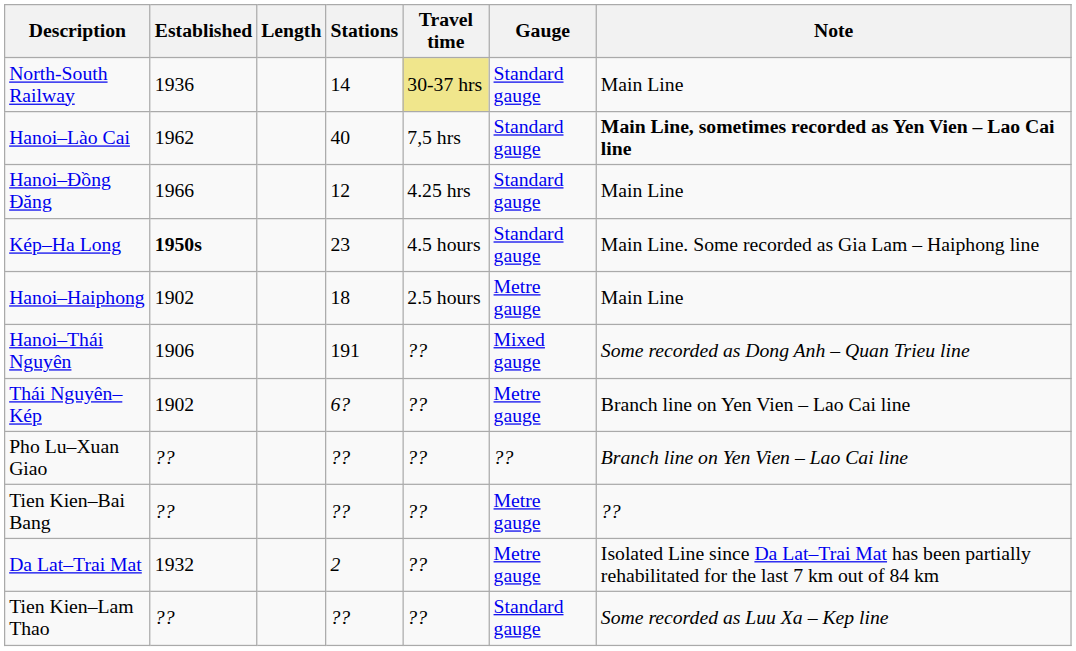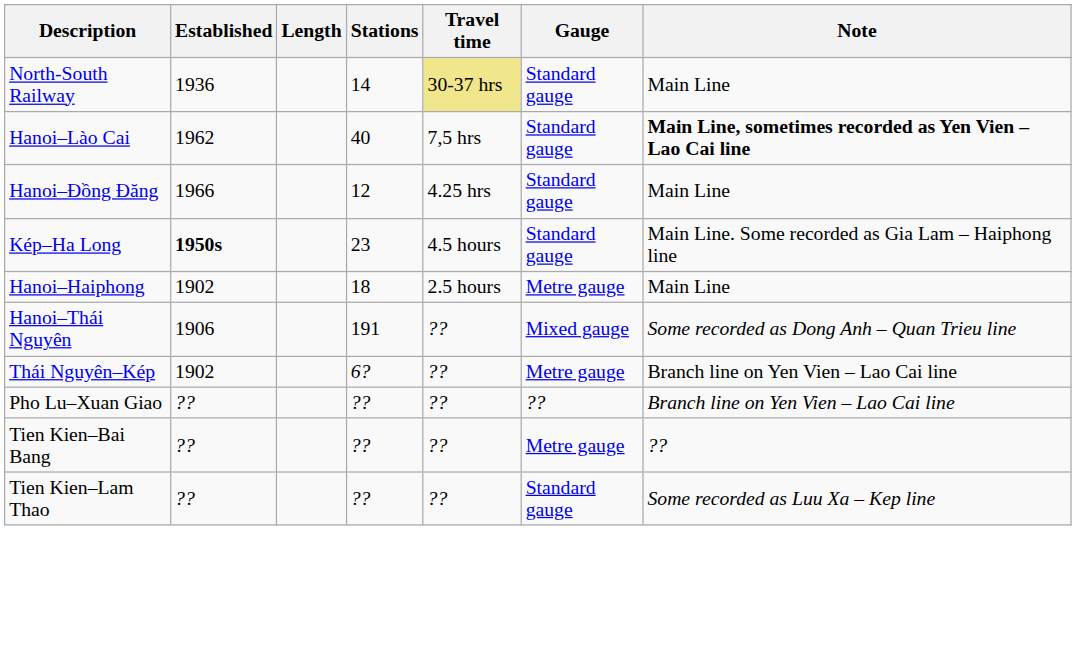- row: Da Lat–Trai Mat | 1932 | 2 | ?? | Metre gauge | Isolated Line since Da Lat–Trai Mat has been partially rehabilitated for the last 7 km out of 84 km
